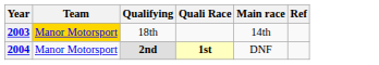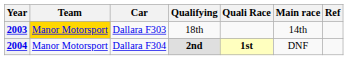+ column: Car | Dallara F303 | Dallara F304
